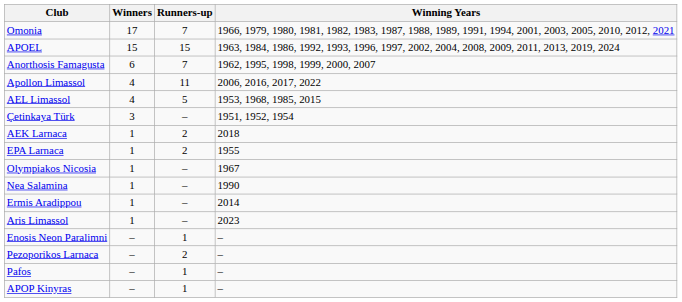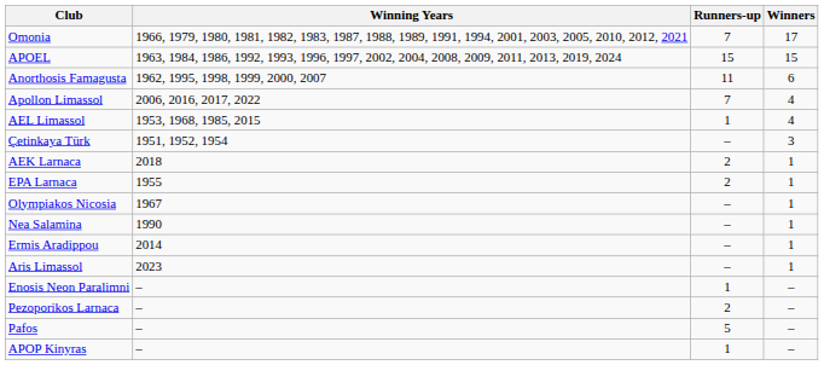columns swapped: Winners <-> Winning Years
Anorthosis Famagusta | Runners-up: 7 -> 11
Apollon Limassol | Runners-up: 11 -> 7
AEL Limassol | Runners-up: 5 -> 1
Pafos | Runners-up: 1 -> 5
